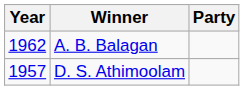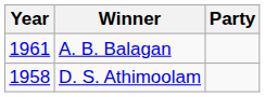A. B. Balagan | Year: 1962 -> 1961
D. S. Athimoolam | Year: 1957 -> 1958
